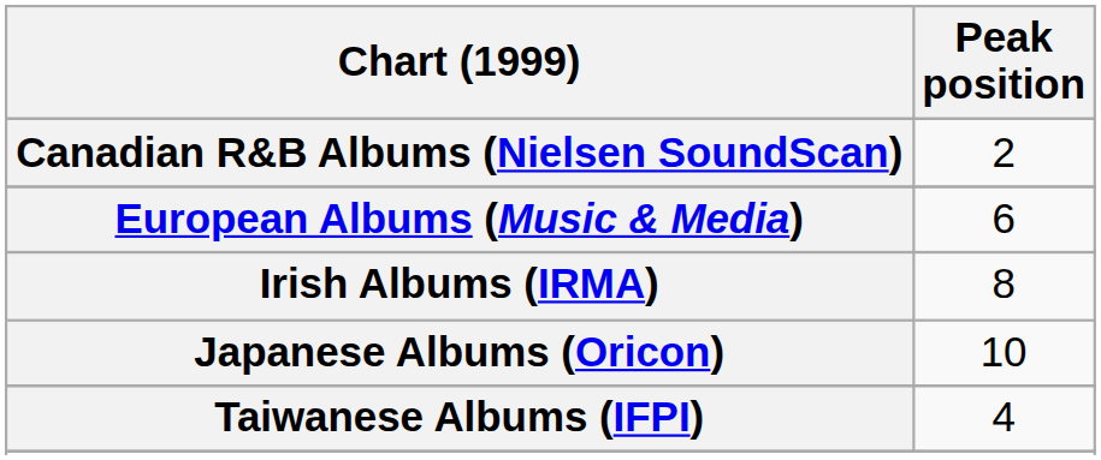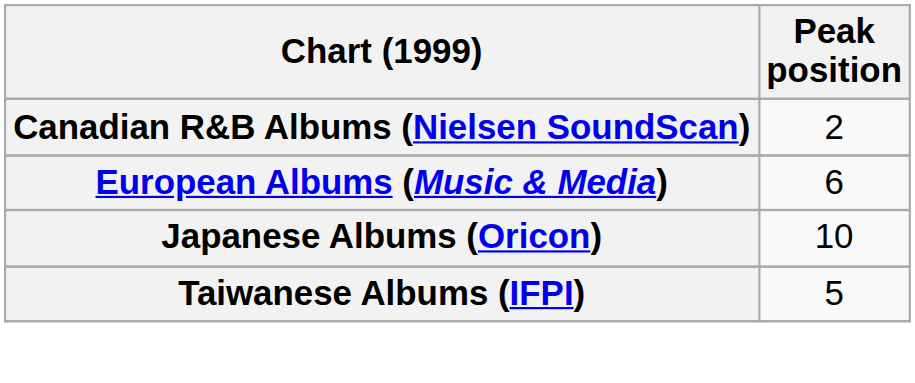- row: Irish Albums (IRMA) | 8
Taiwanese Albums (IFPI) | Peak position: 4 -> 5
